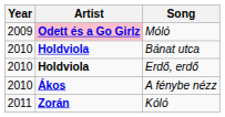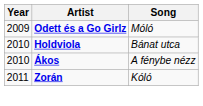Móló | Artist: pink background -> no background
- row: 2010 | Holdviola | Erdő, erdő
